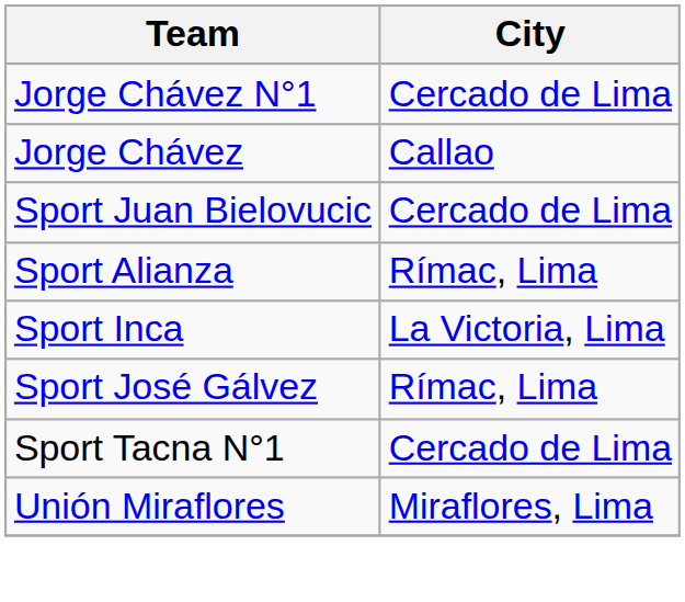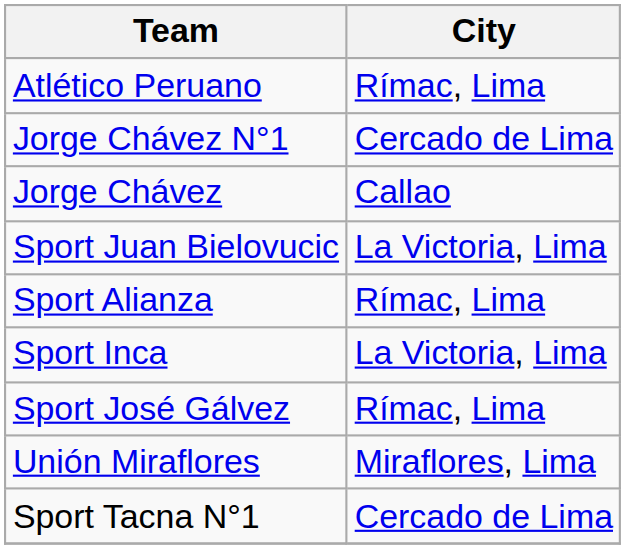+ row: Atlético Peruano | Rímac, Lima
Sport Juan Bielovucic | City: Cercado de Lima -> La Victoria, Lima
rows swapped: Sport Tacna N°1 <-> Unión Miraflores
